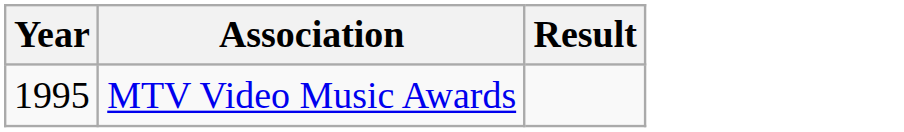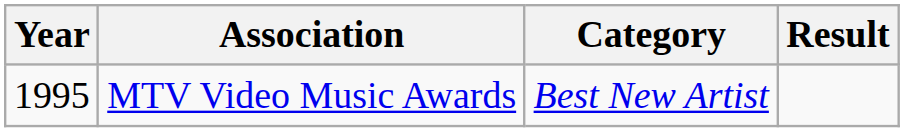+ column: Category | Best New Artist
